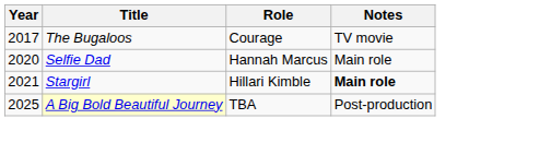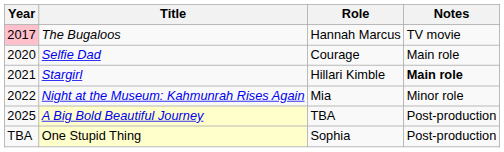The Bugaloos | Year: no background -> pink background
The Bugaloos | Role: Courage -> Hannah Marcus
Selfie Dad | Role: Hannah Marcus -> Courage
+ row: 2022 | Night at the Museum: Kahmunrah Rises Again | Mia | Minor role
+ row: TBA | One Stupid Thing | Sophia | Post-production
